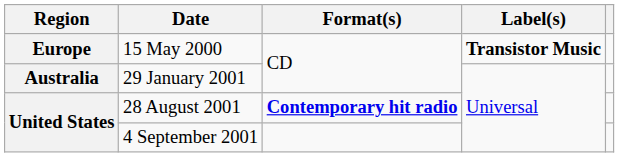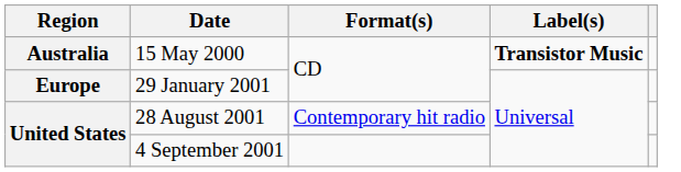15 May 2000 | Region: Europe -> Australia
29 January 2001 | Region: Australia -> Europe
28 August 2001 | Format(s): bold -> normal
